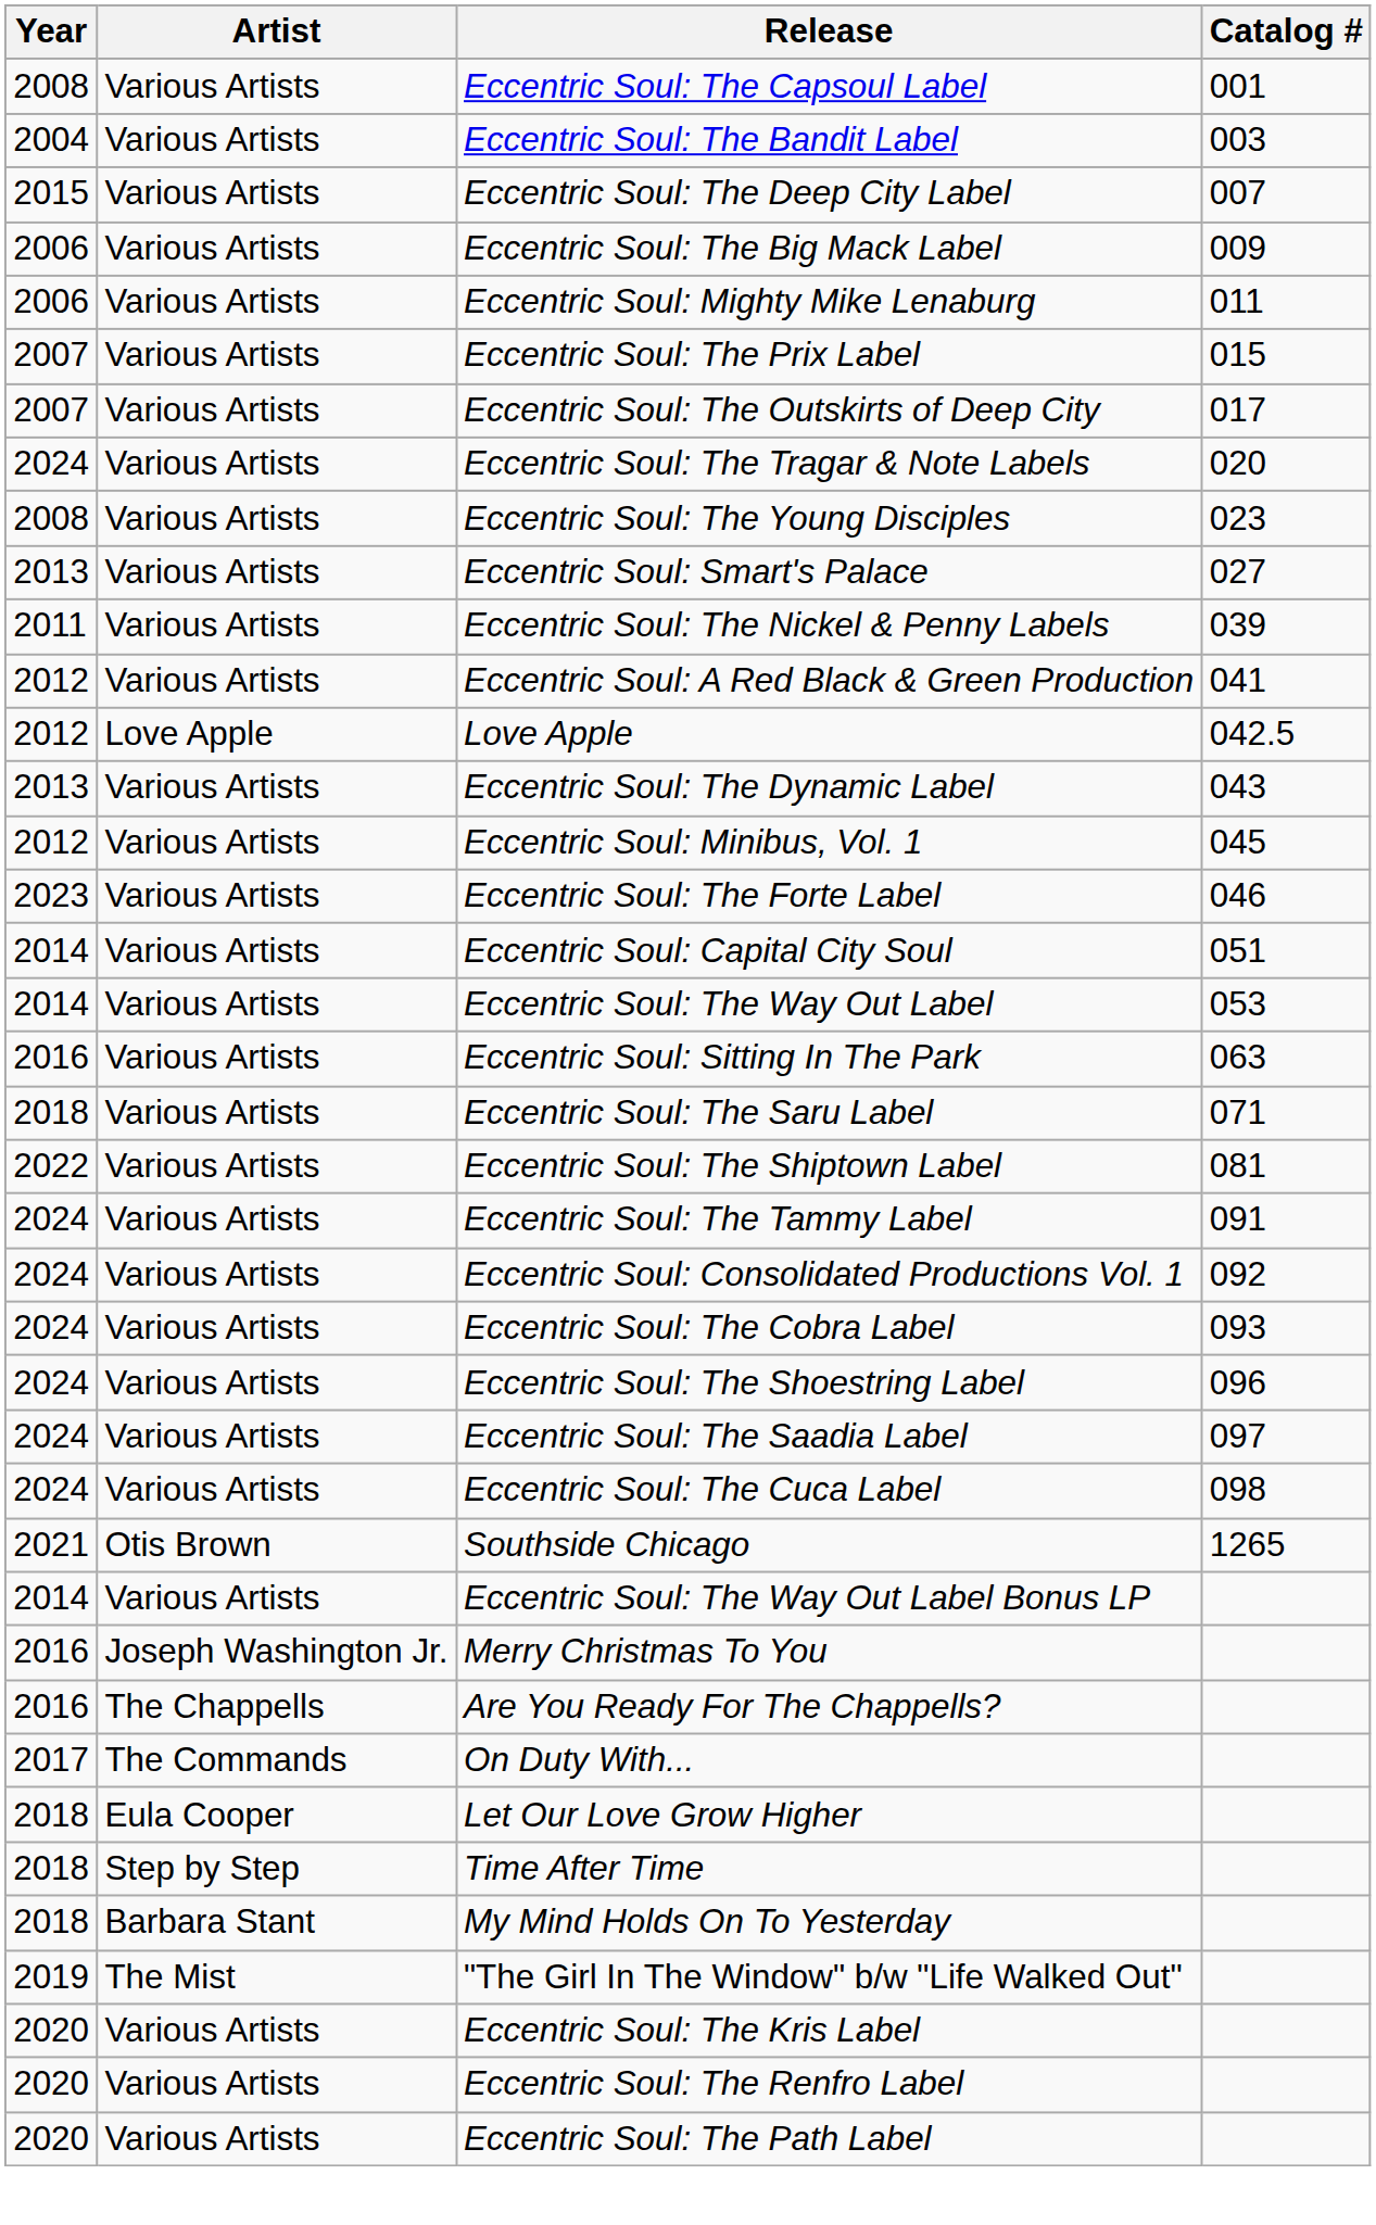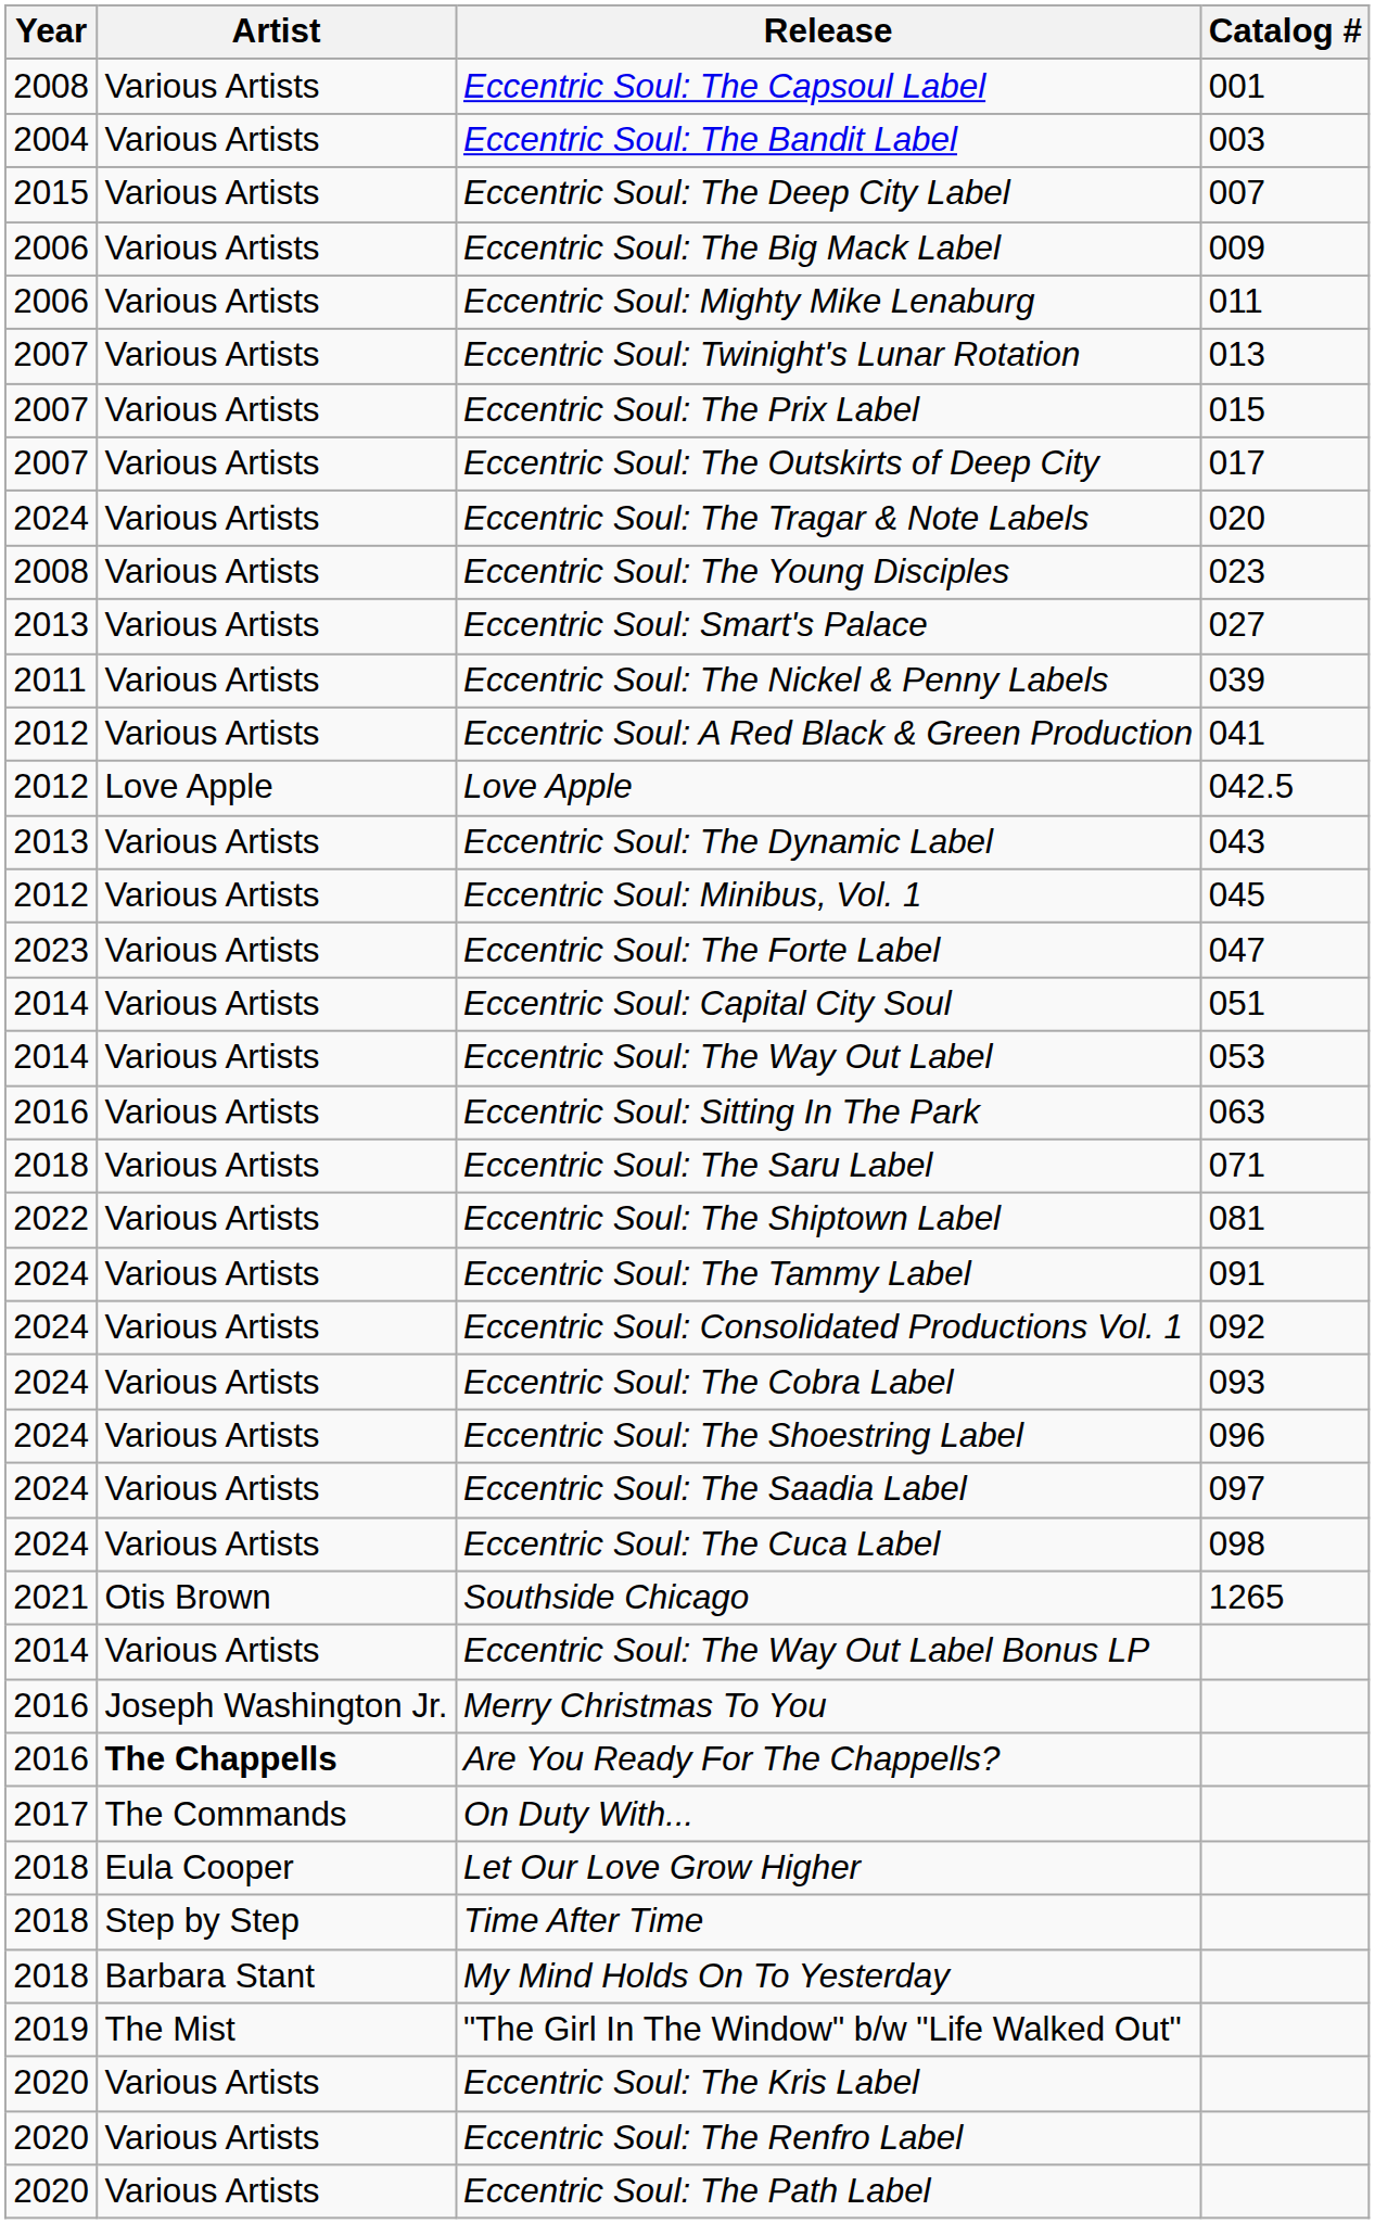+ row: 2007 | Various Artists | Eccentric Soul: Twinight's Lunar Rotation | 013
Eccentric Soul: The Forte Label | Catalog #: 046 -> 047
Are You Ready For The Chappells? | Artist: normal -> bold
